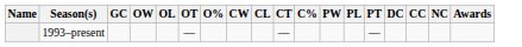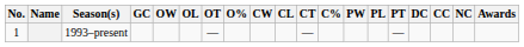+ column: No. | 1
